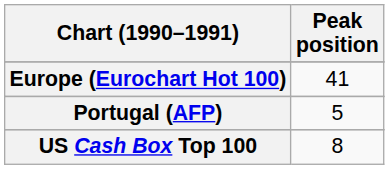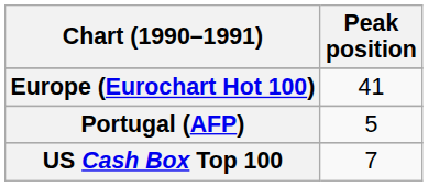US Cash Box Top 100 | Peak position: 8 -> 7
